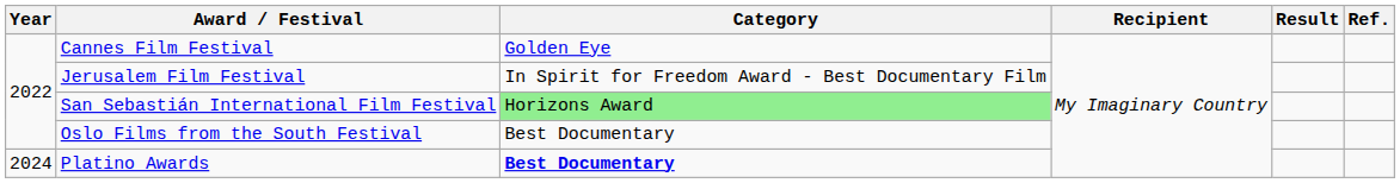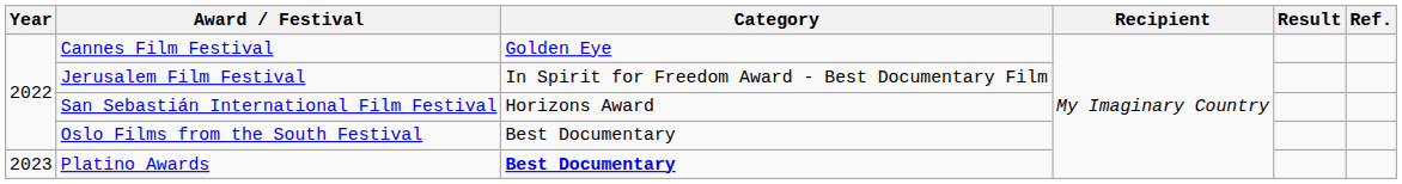San Sebastián International Film Festival | Category: lightgreen background -> no background
Platino Awards | Year: 2024 -> 2023
